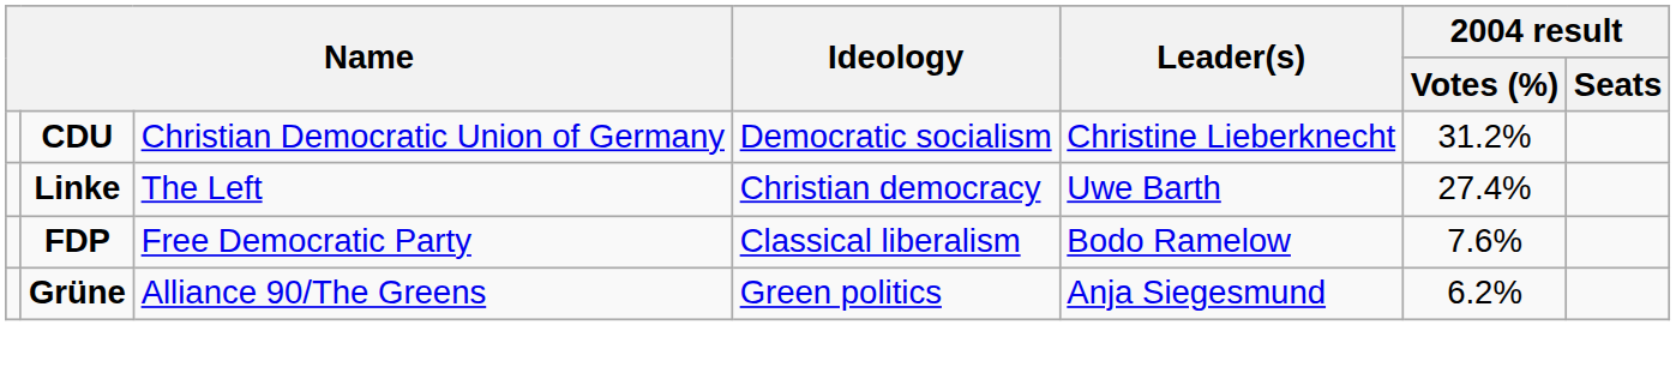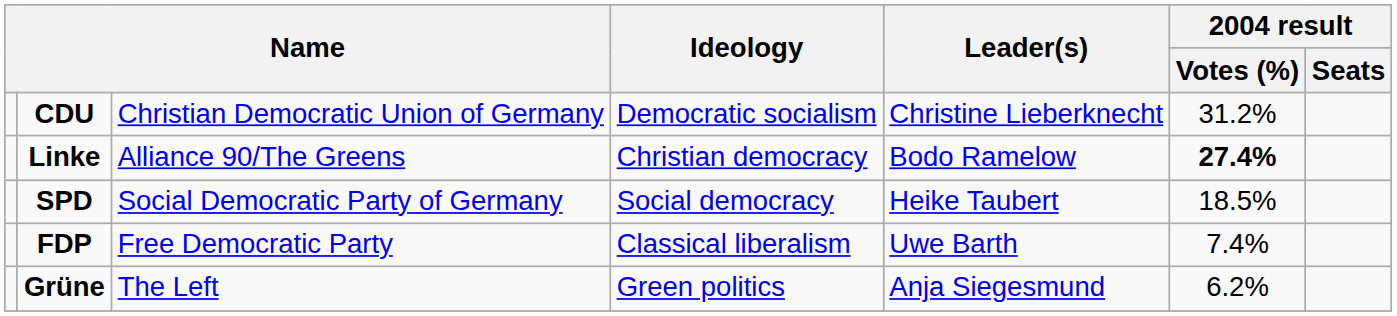Linke | column 3: The Left -> Alliance 90/The Greens
Linke | Leader(s): Uwe Barth -> Bodo Ramelow
Linke | 2004 result / Votes (%): normal -> bold
+ row: SPD | Social Democratic Party of Germany | Social democracy | Heike Taubert | 18.5%
FDP | Leader(s): Bodo Ramelow -> Uwe Barth
FDP | 2004 result / Votes (%): 7.6% -> 7.4%
Grüne | column 3: Alliance 90/The Greens -> The Left
